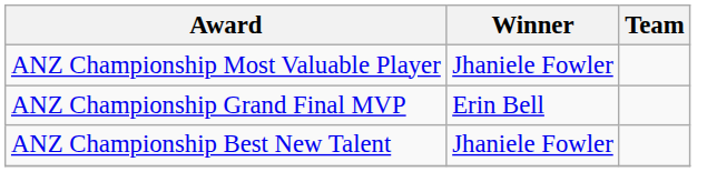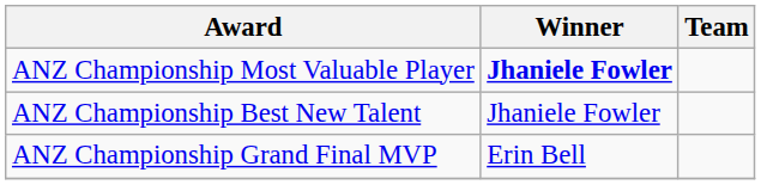ANZ Championship Most Valuable Player | Winner: normal -> bold
rows swapped: ANZ Championship Grand Final MVP <-> ANZ Championship Best New Talent
